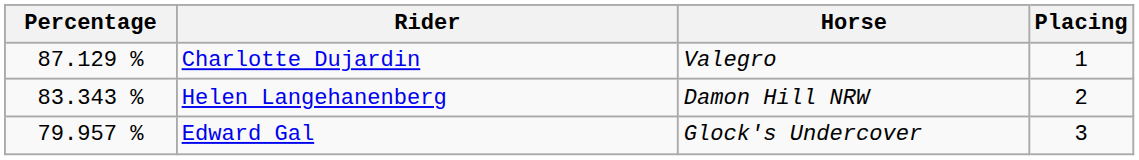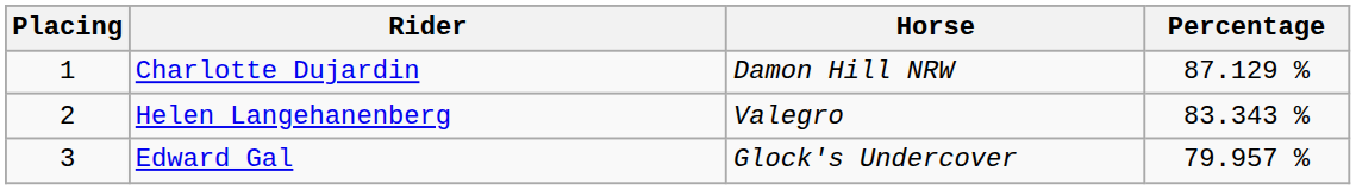columns swapped: Placing <-> Percentage
Charlotte Dujardin | Horse: Valegro -> Damon Hill NRW
Helen Langehanenberg | Horse: Damon Hill NRW -> Valegro
